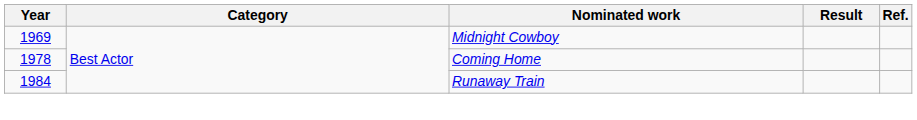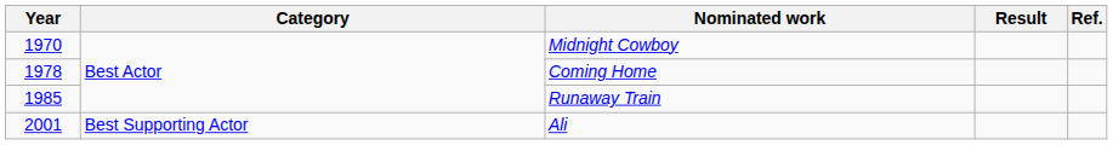Midnight Cowboy | Year: 1969 -> 1970
Runaway Train | Year: 1984 -> 1985
+ row: 2001 | Best Supporting Actor | Ali
